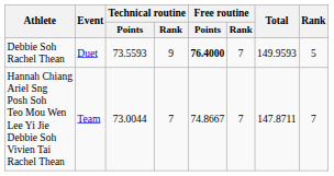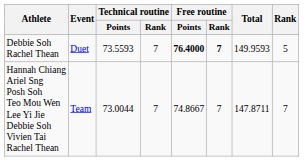Debbie Soh Rachel Thean | Technical routine / Rank: 9 -> 7
Debbie Soh Rachel Thean | Free routine / Rank: normal -> bold
